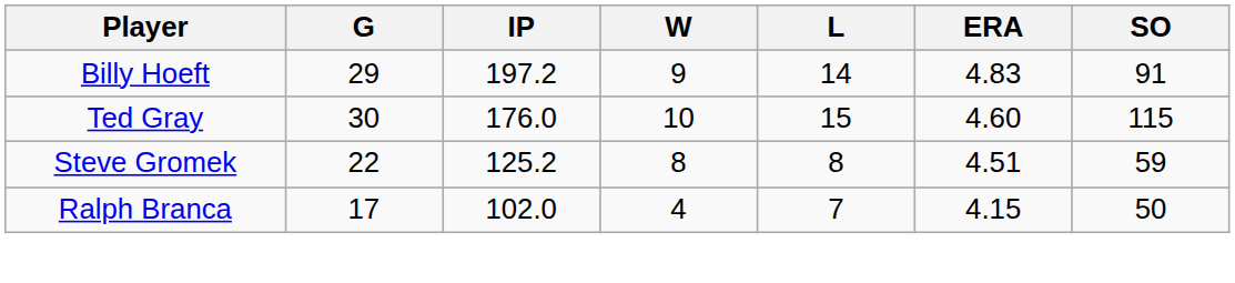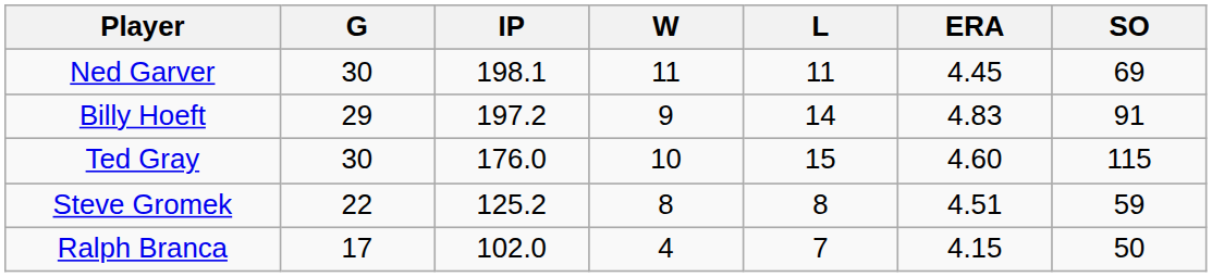+ row: Ned Garver | 30 | 198.1 | 11 | 11 | 4.45 | 69
